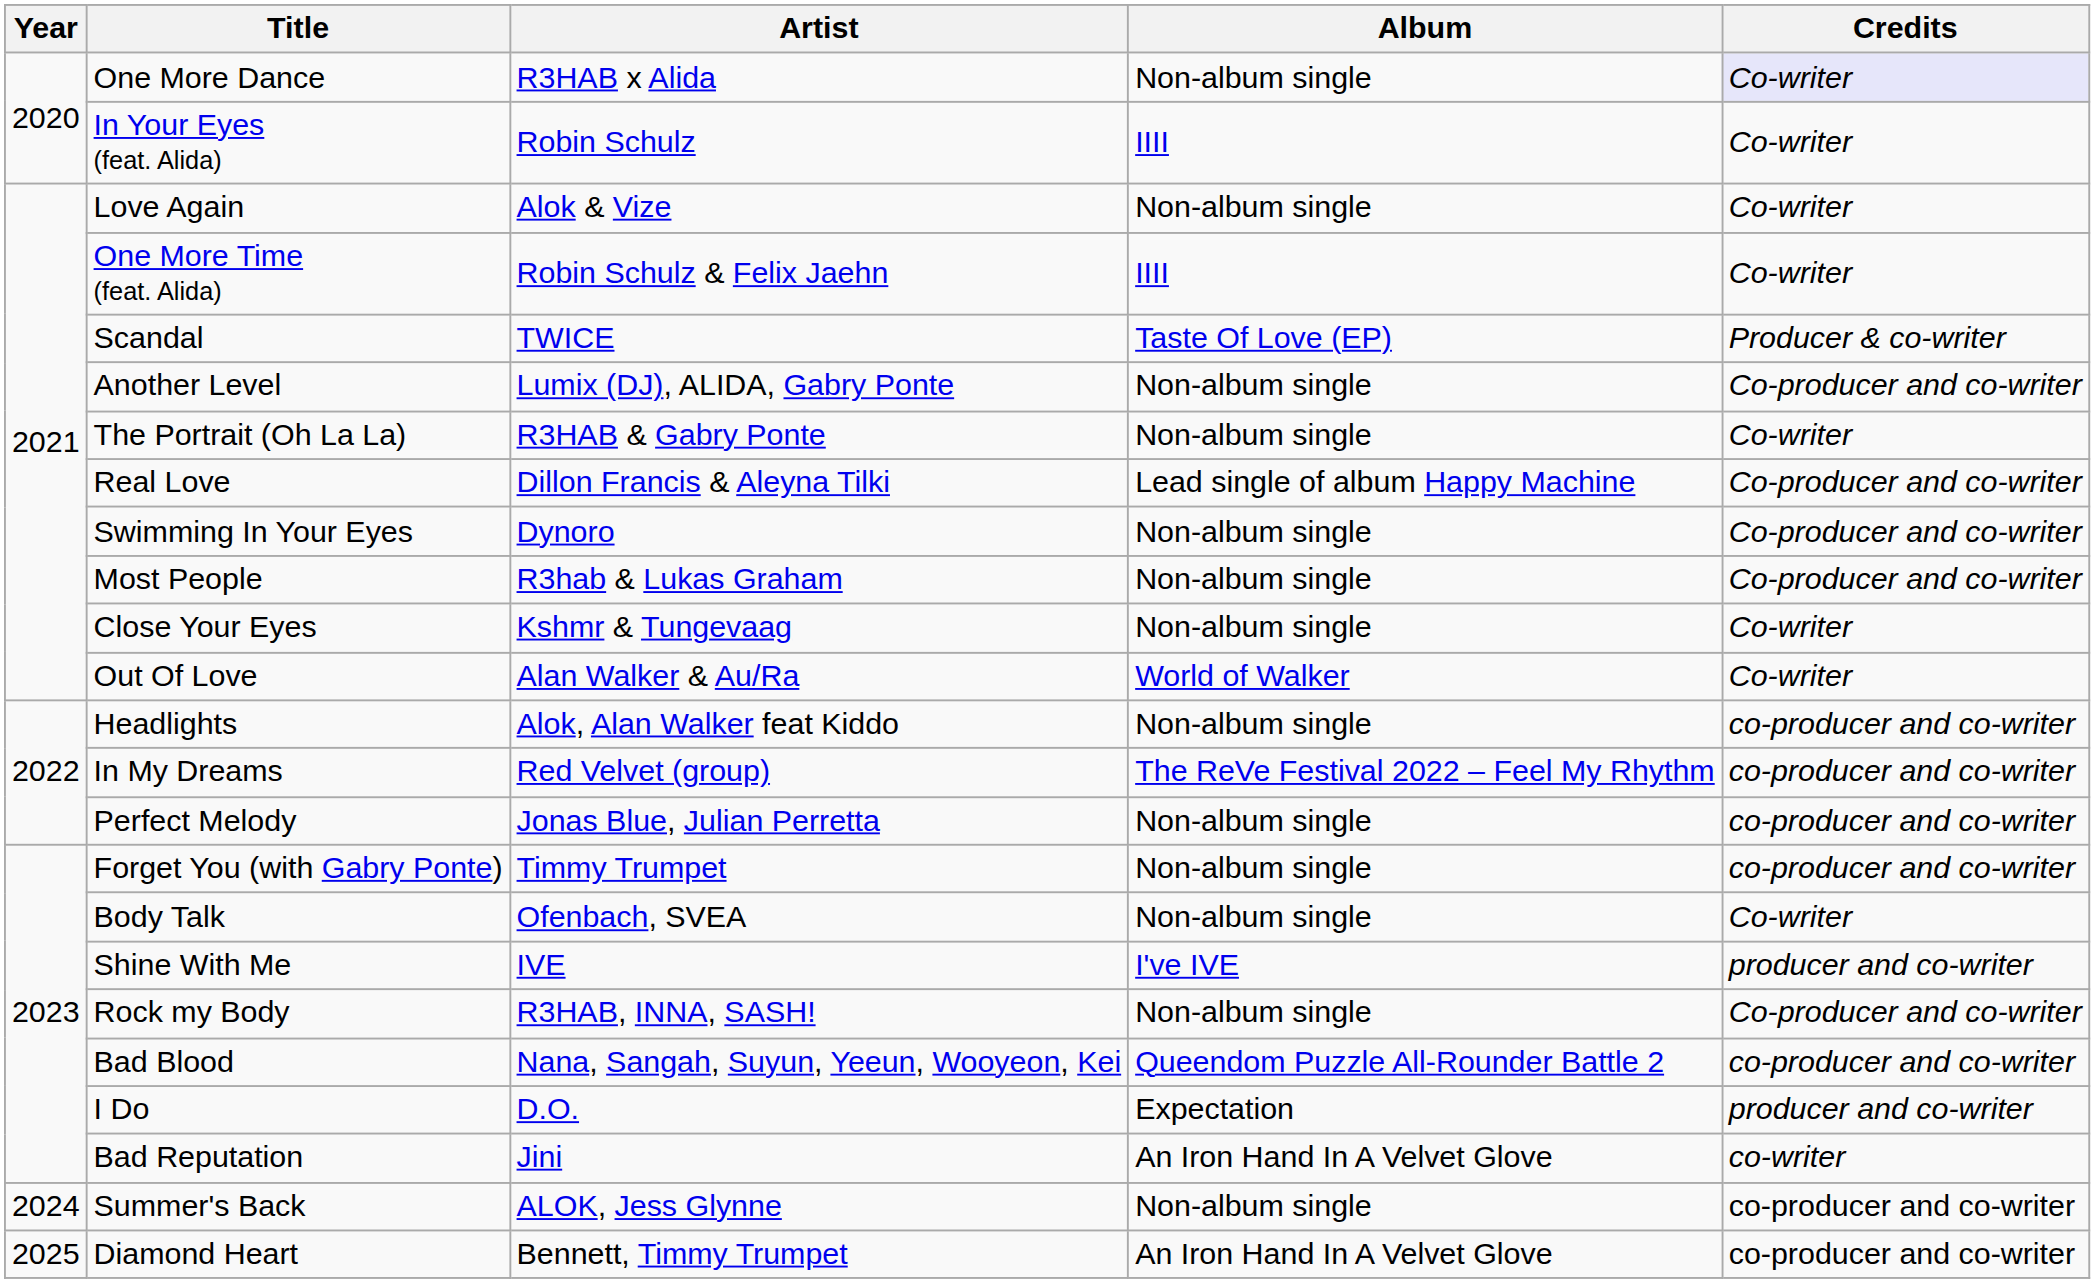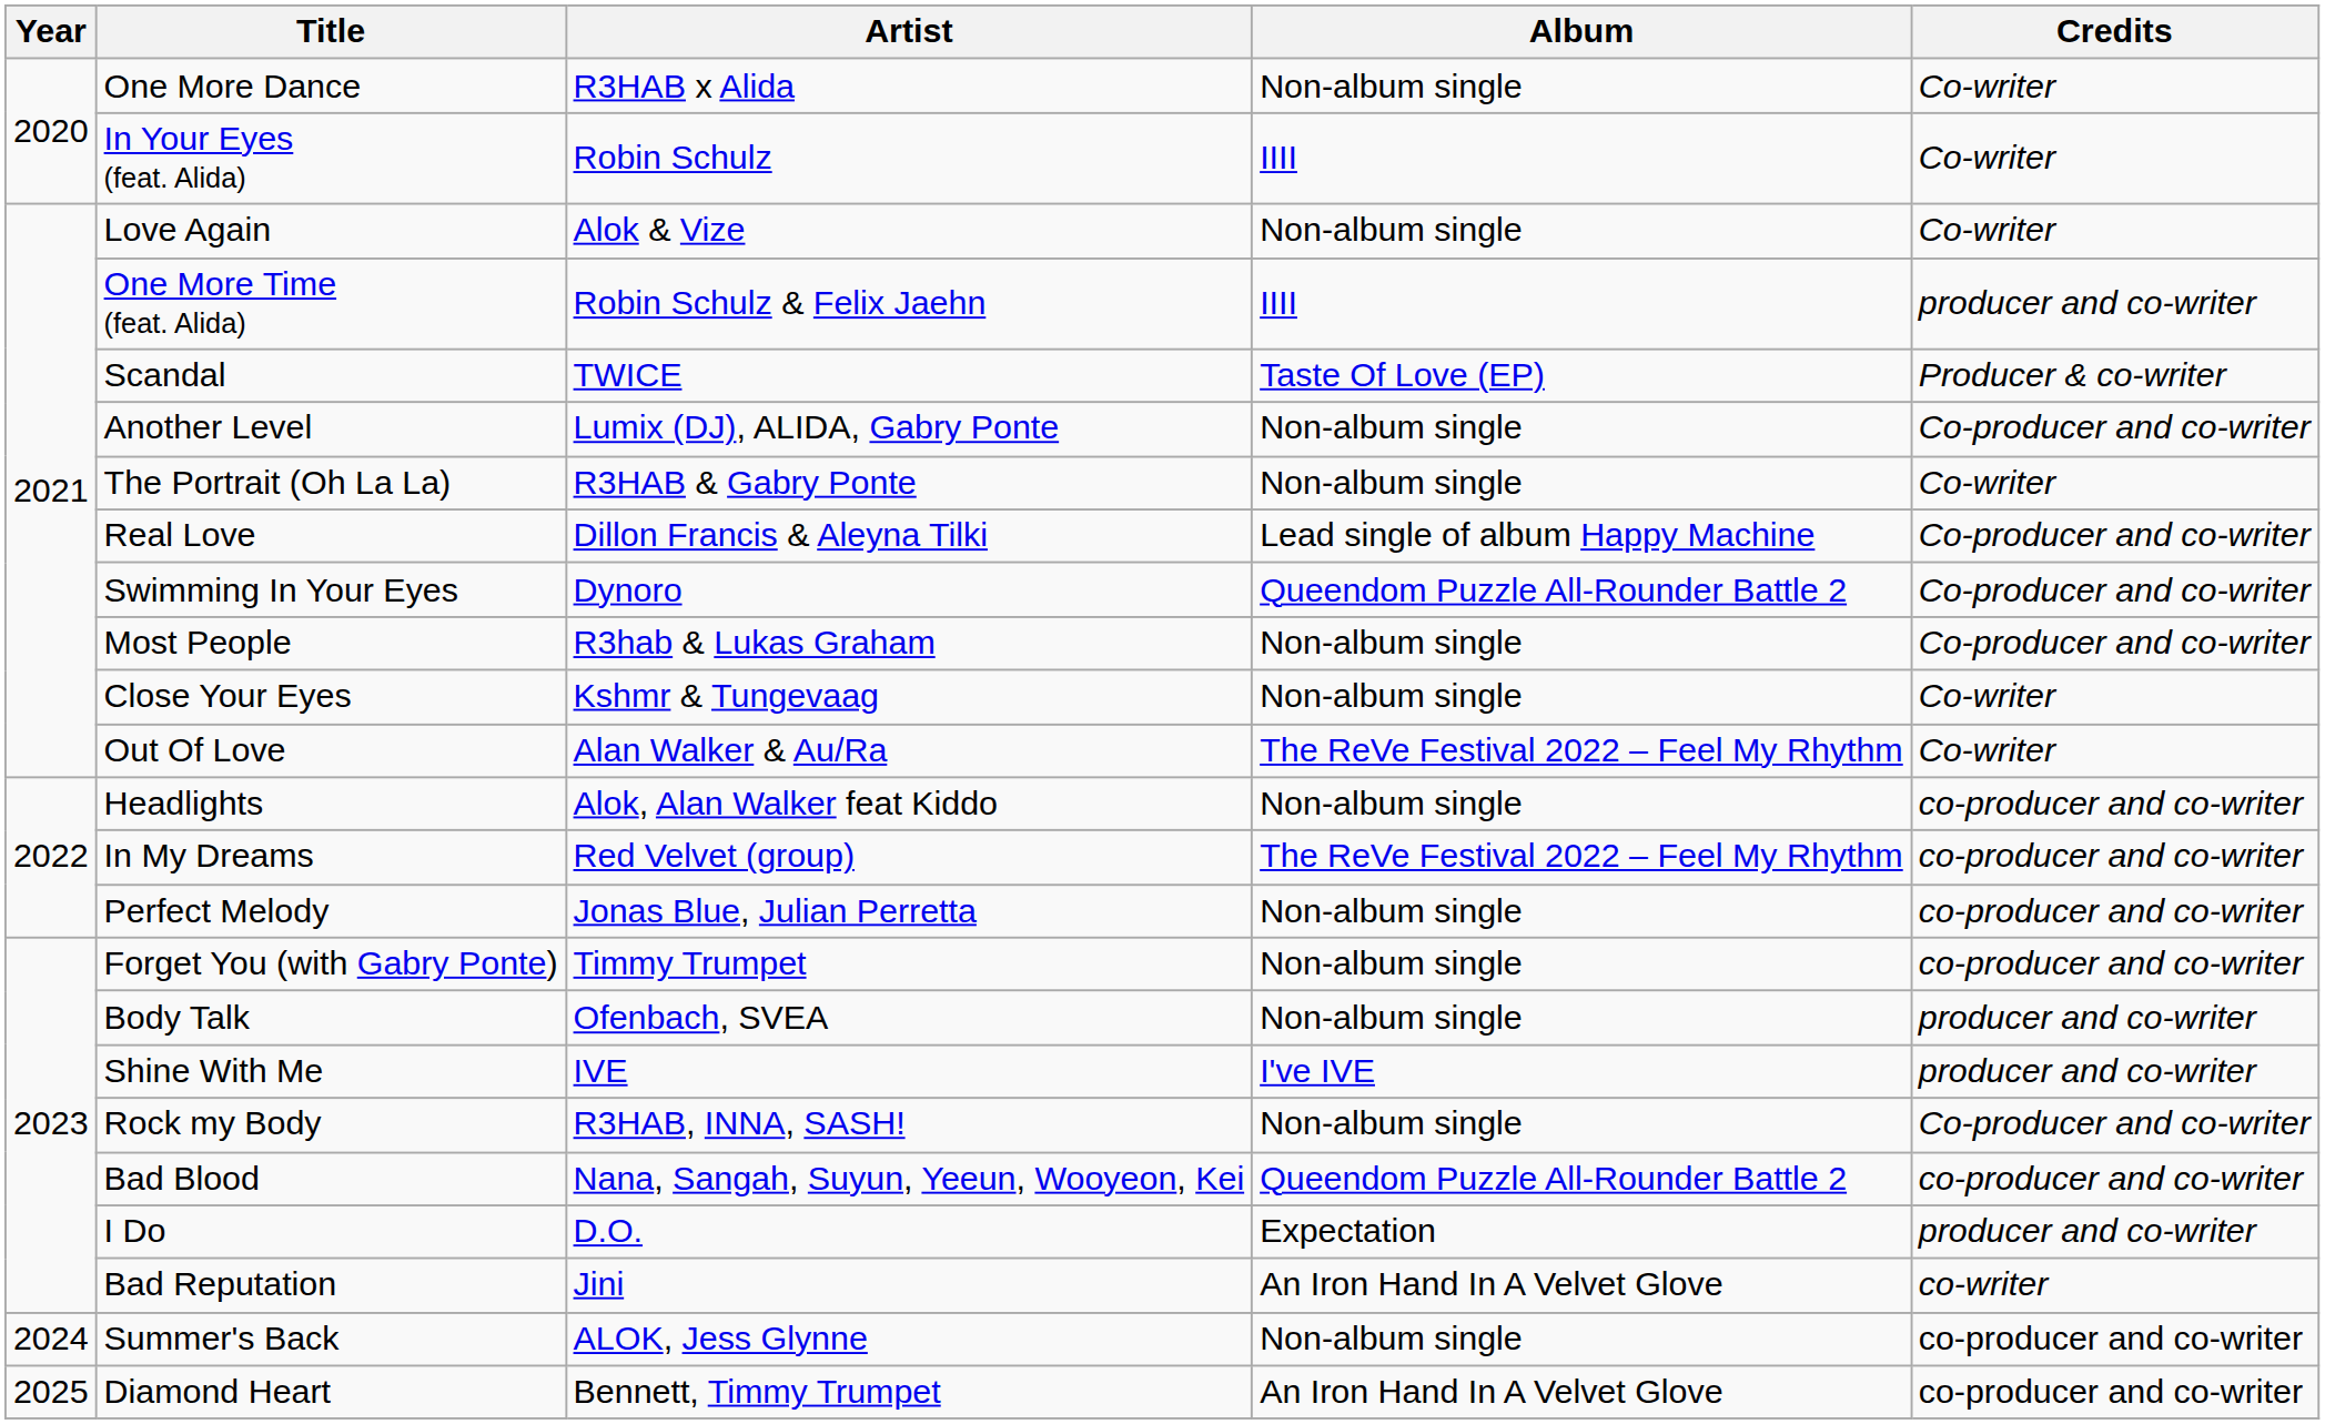One More Dance | Credits: lavender background -> no background
One More Time (feat. Alida) | Credits: Co-writer -> producer and co-writer
Swimming In Your Eyes | Album: Non-album single -> Queendom Puzzle All-Rounder Battle 2
Out Of Love | Album: World of Walker -> The ReVe Festival 2022 – Feel My Rhythm
Body Talk | Credits: Co-writer -> producer and co-writer
